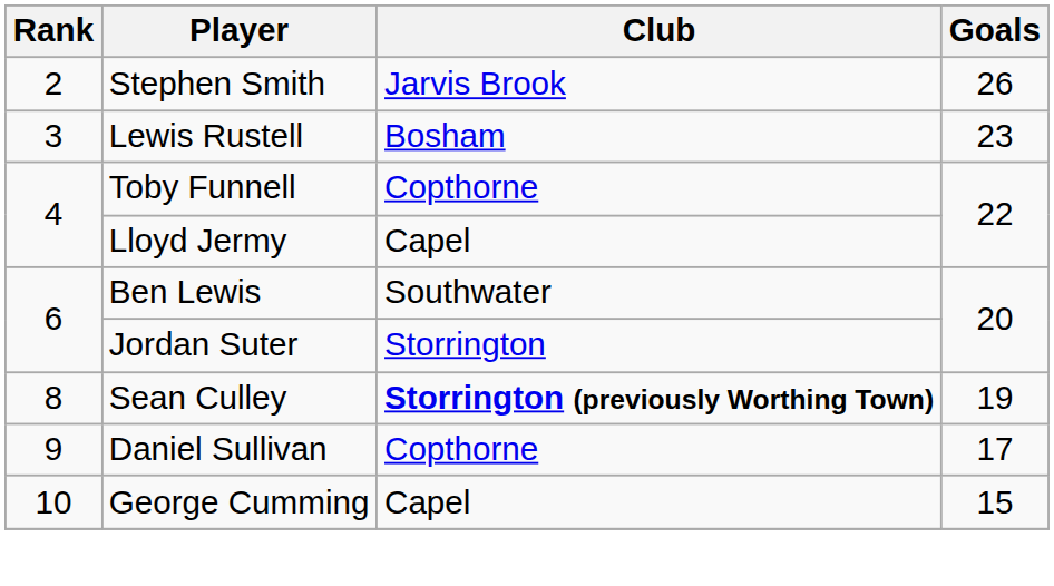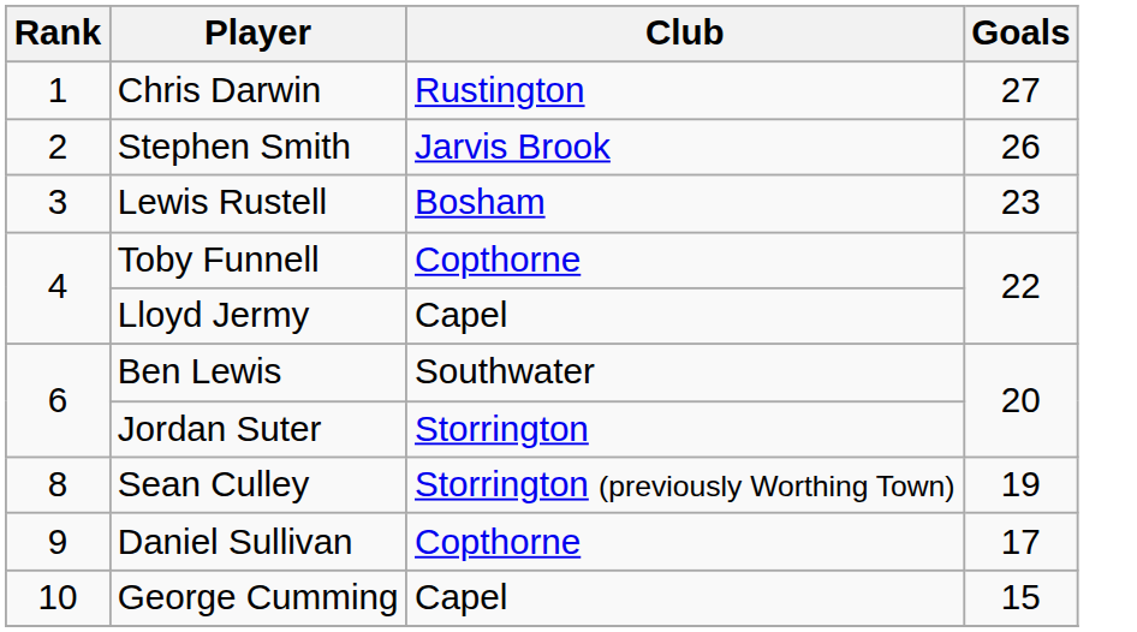+ row: 1 | Chris Darwin | Rustington | 27
Sean Culley | Club: bold -> normal
